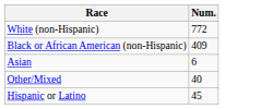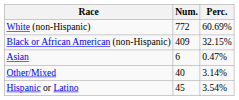+ column: Perc. | 60.69% | 32.15% | 0.47% | 3.14% | 3.54%
